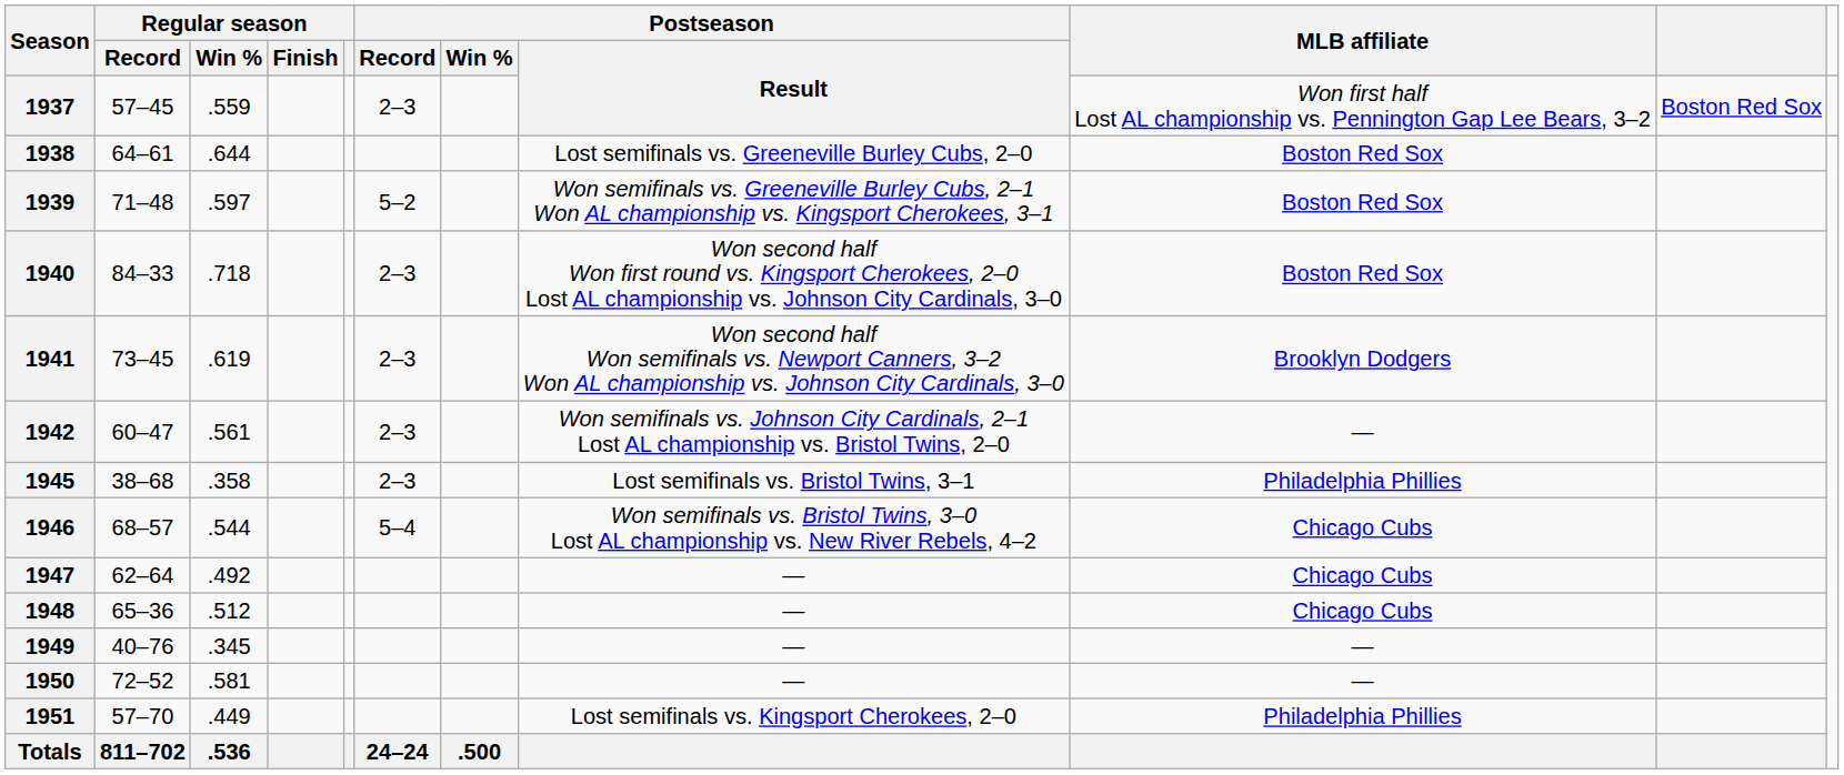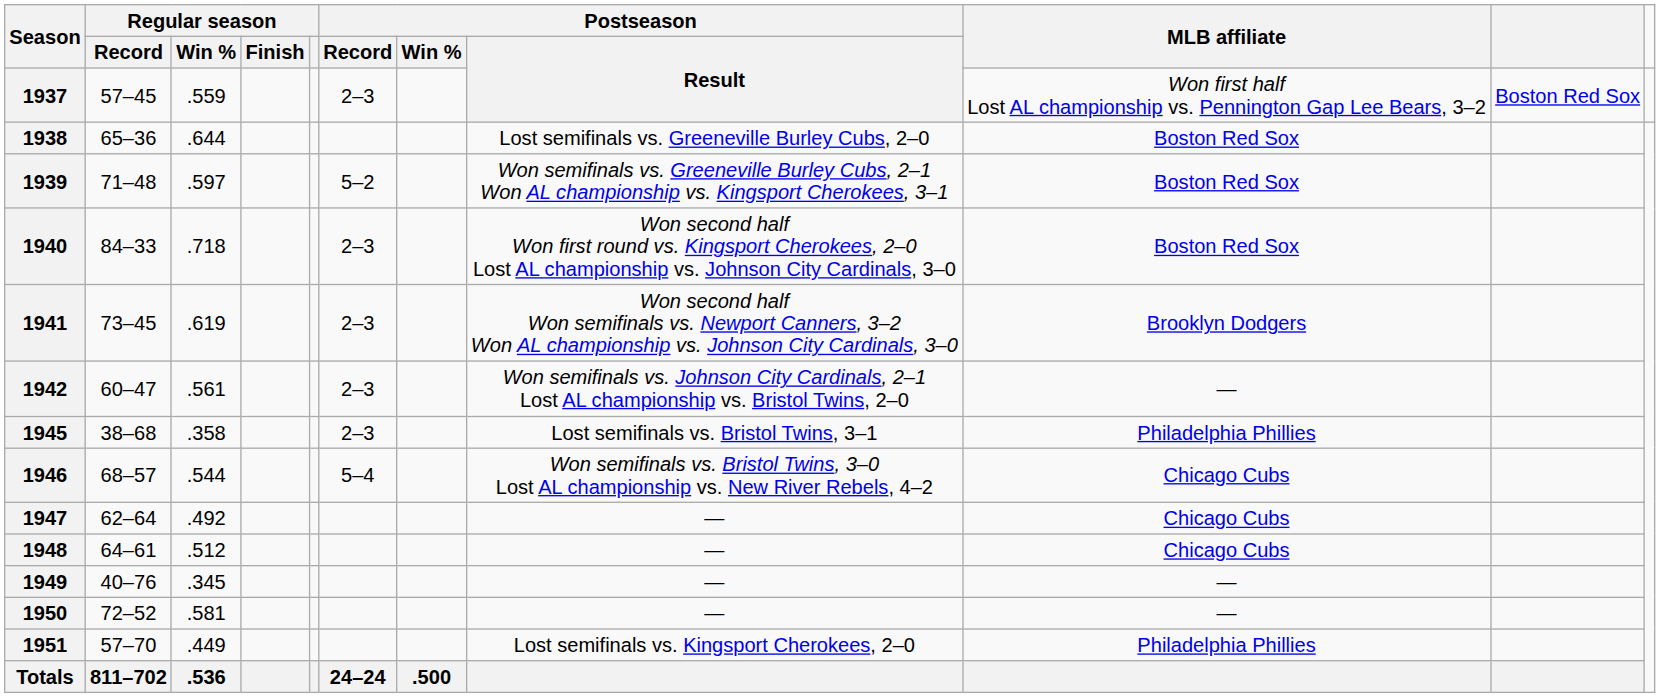1938 | Regular season / Record: 64–61 -> 65–36
1948 | Regular season / Record: 65–36 -> 64–61
